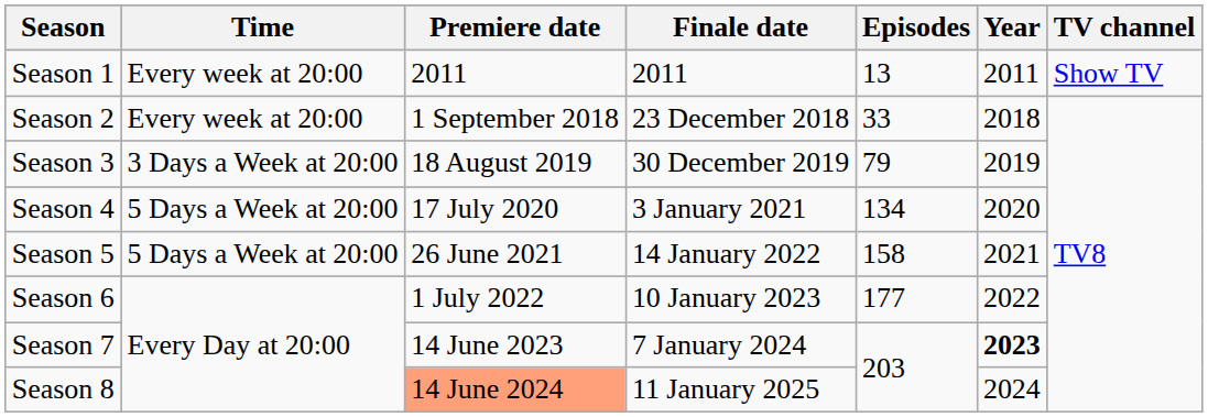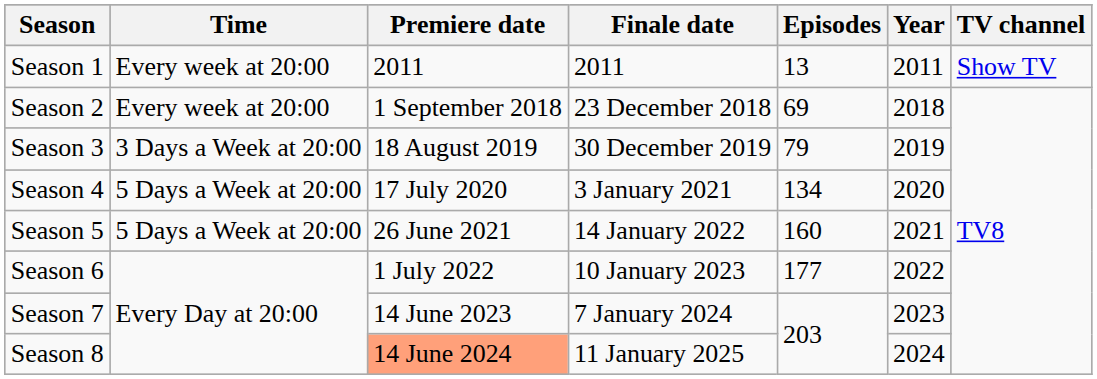Season 2 | Episodes: 33 -> 69
Season 5 | Episodes: 158 -> 160
Season 7 | Year: bold -> normal
